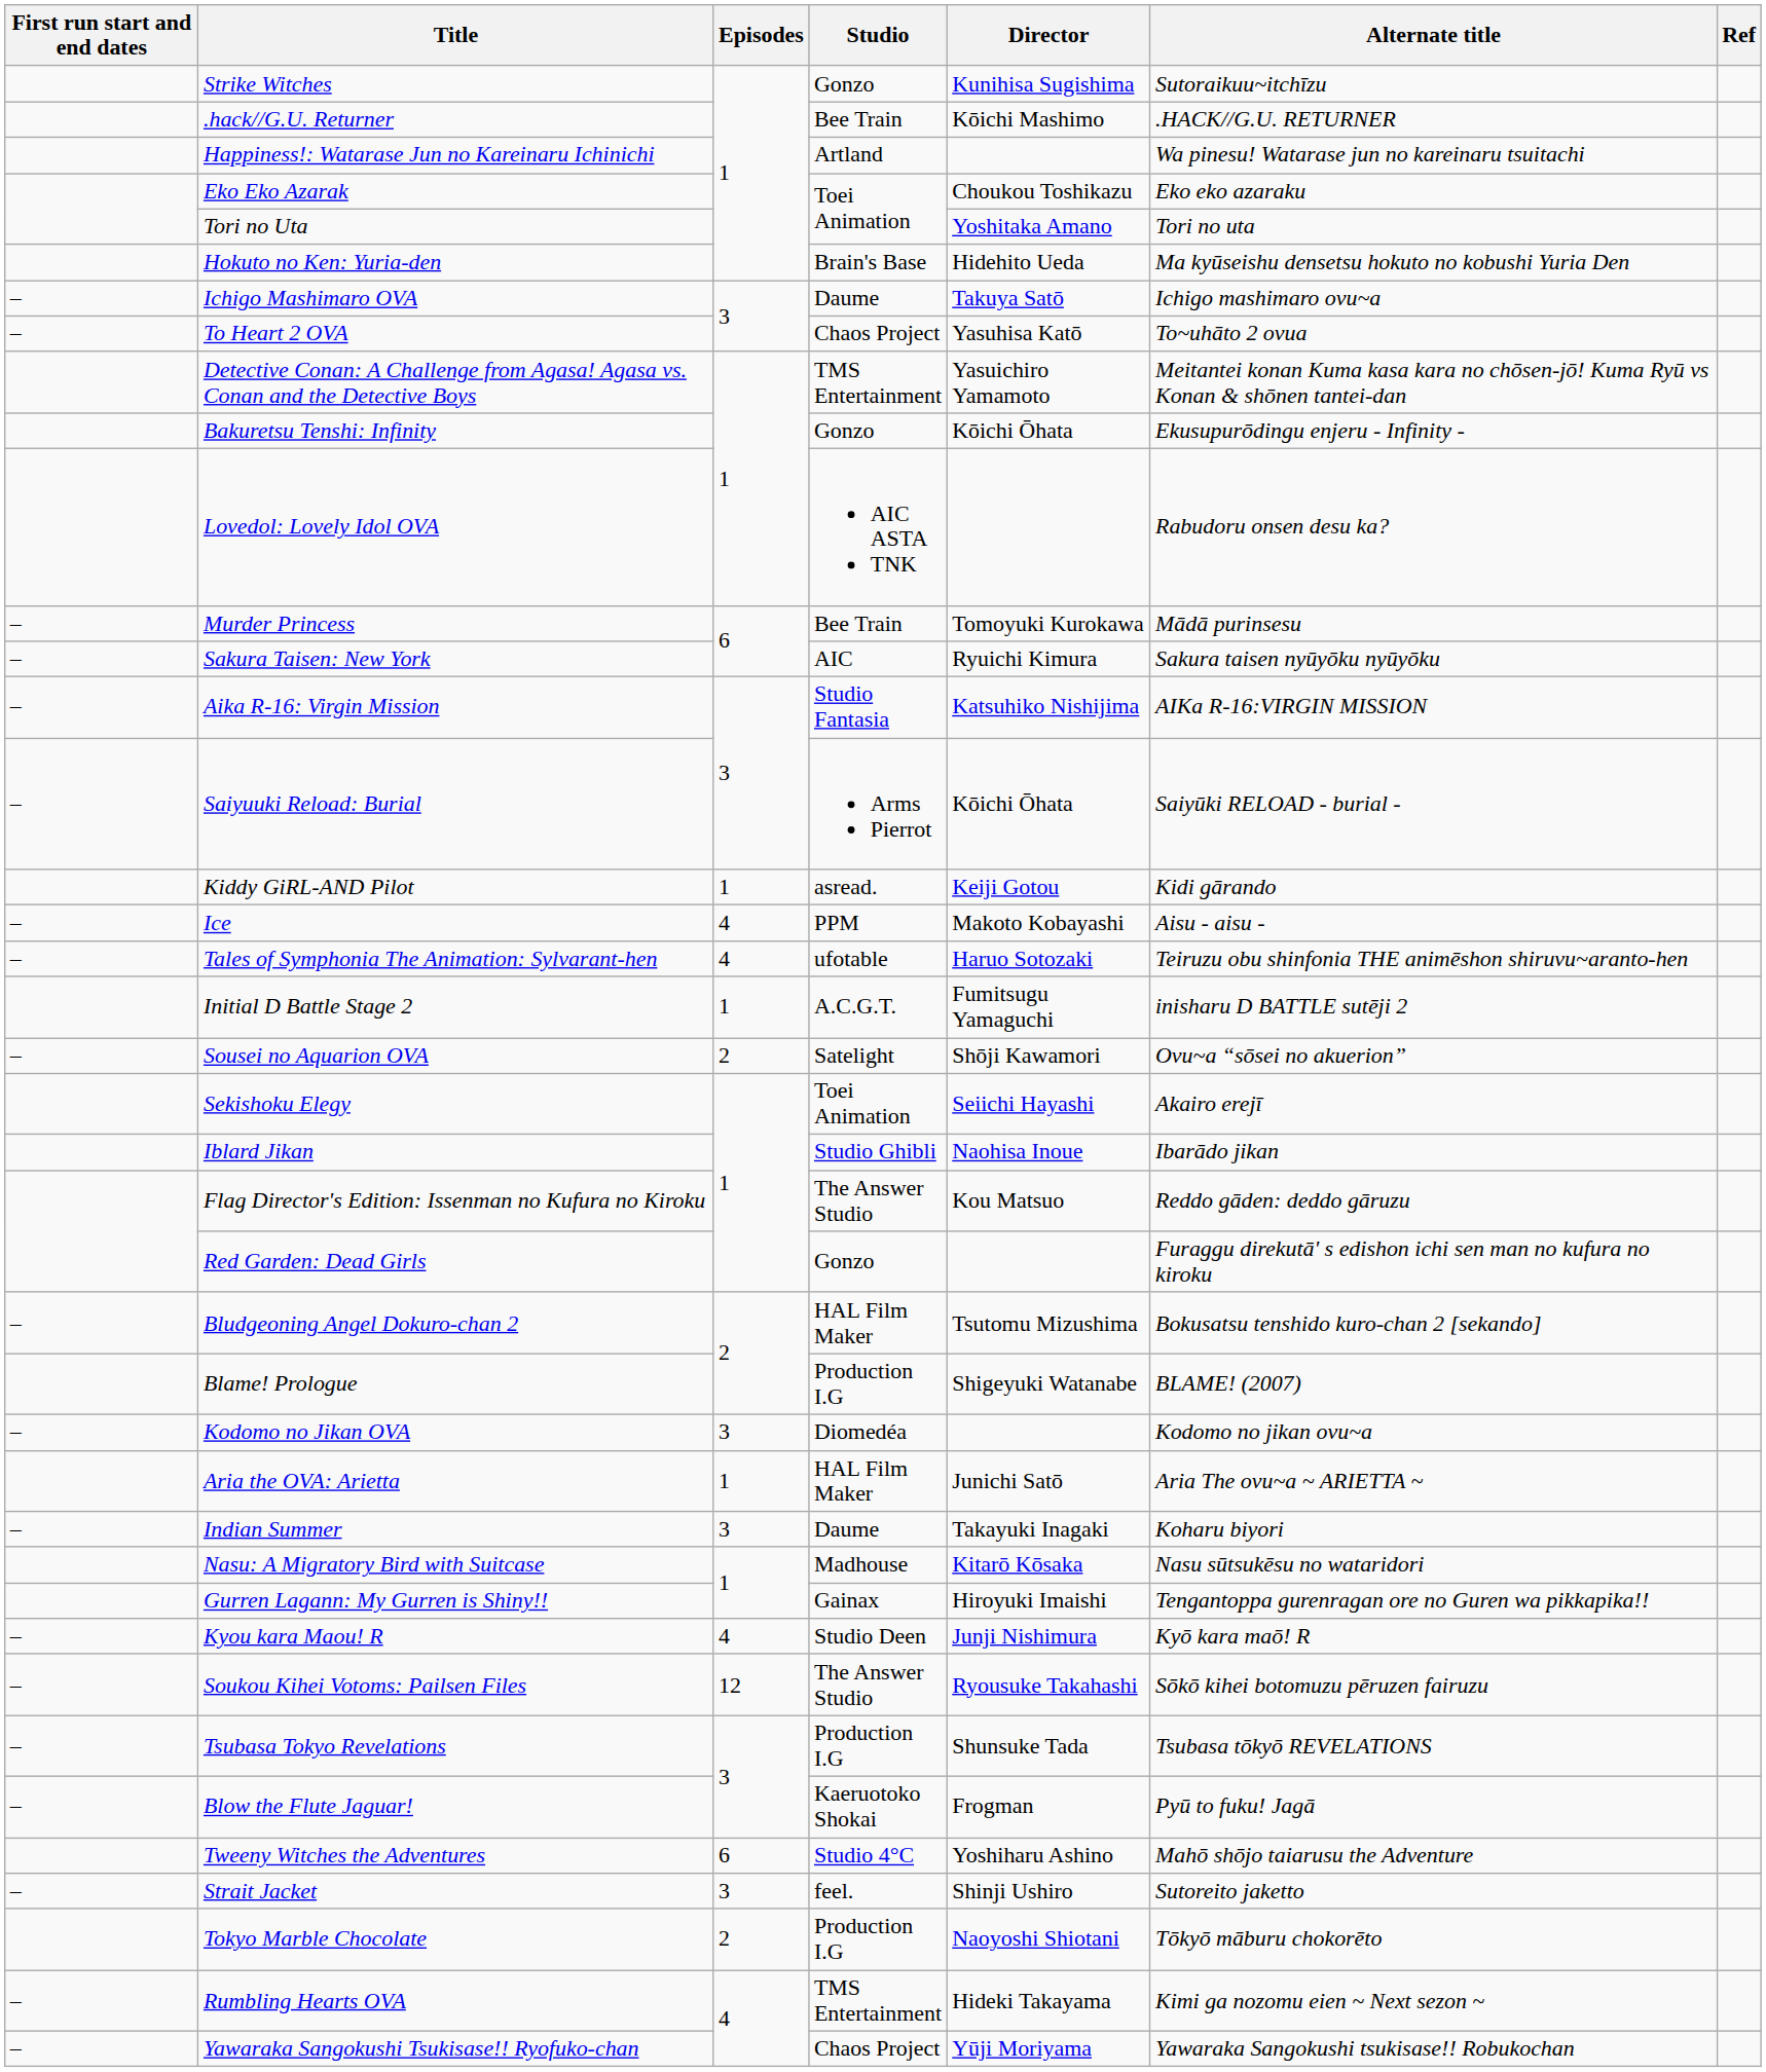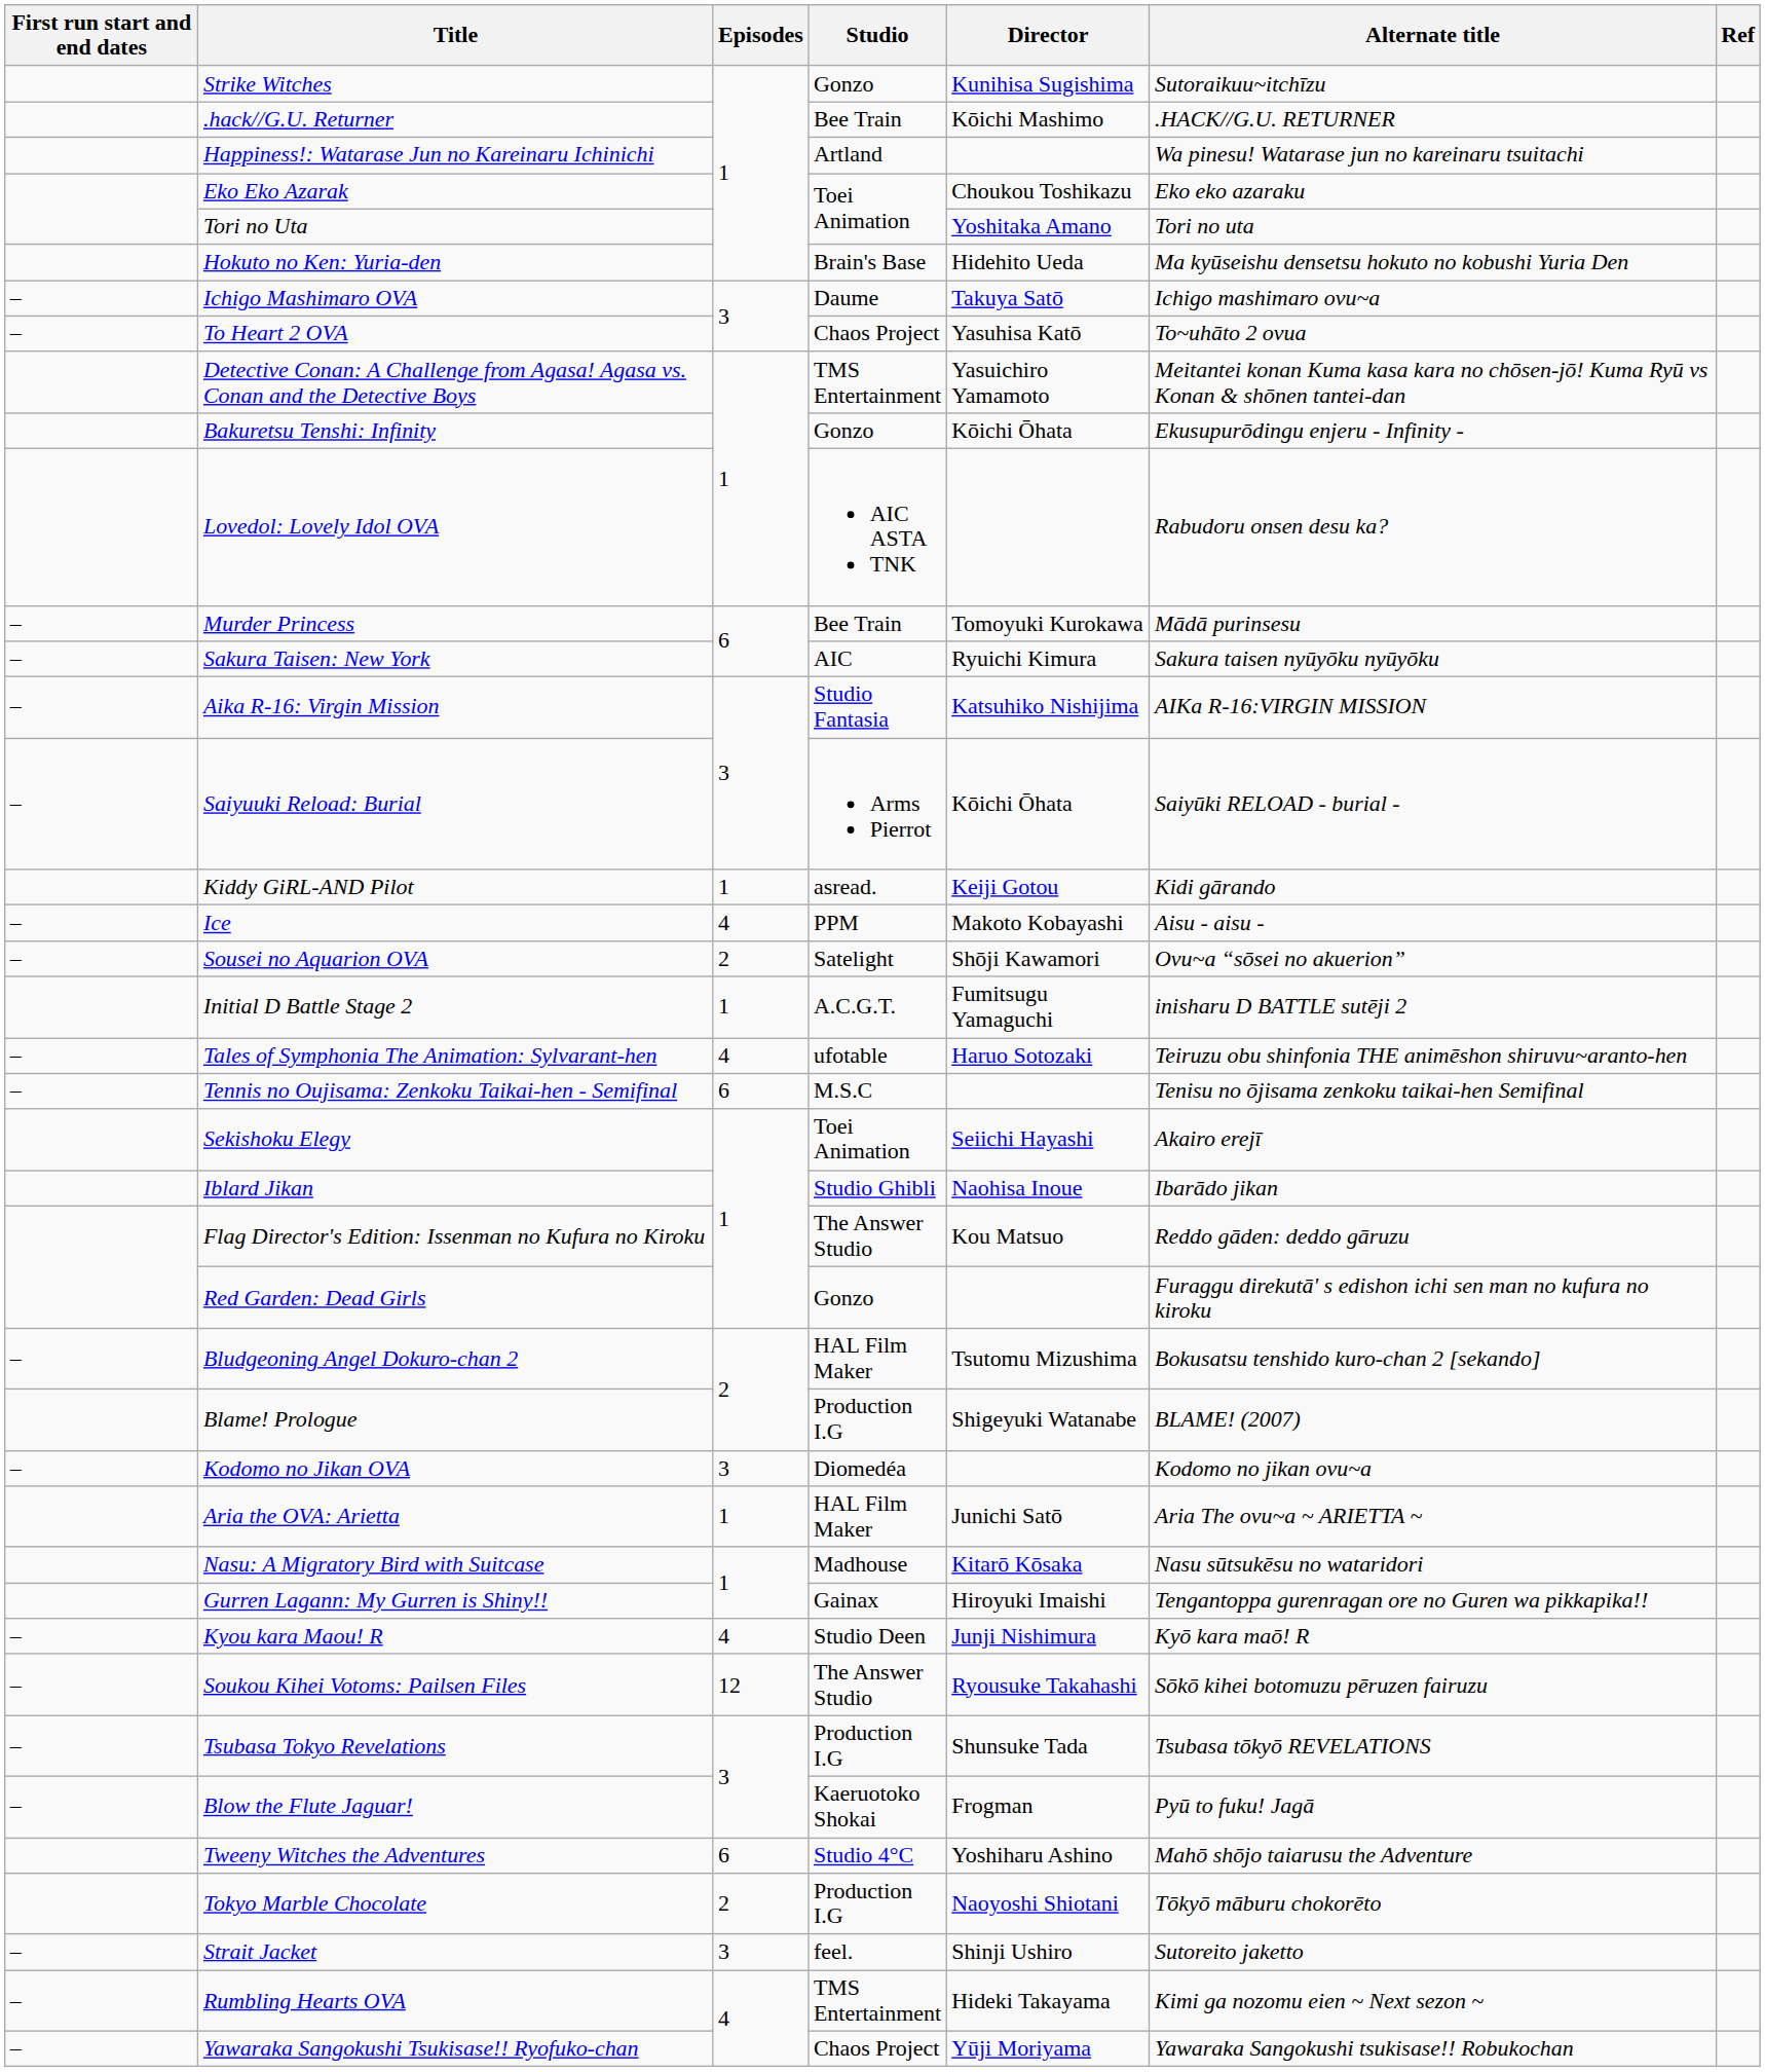rows swapped: Sousei no Aquarion OVA <-> Tales of Symphonia The Animation: Sylvarant-hen
+ row: – | Tennis no Oujisama: Zenkoku Taikai-hen - Semifinal | 6 | M.S.C | Tenisu no ōjisama zenkoku taikai-hen Semifinal
- row: – | Indian Summer | 3 | Daume | Takayuki Inagaki | Koharu biyori
rows swapped: Strait Jacket <-> Tokyo Marble Chocolate
